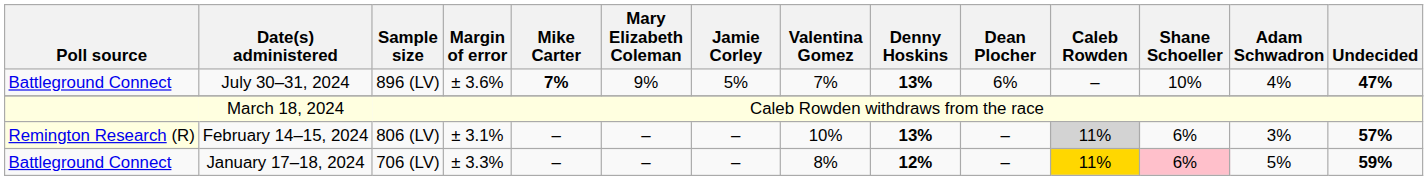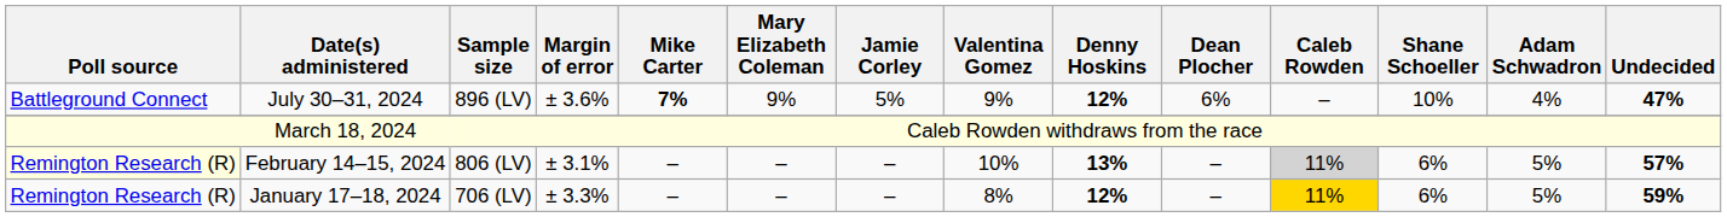July 30–31, 2024 | Valentina Gomez: 7% -> 9%
July 30–31, 2024 | Denny Hoskins: 13% -> 12%
February 14–15, 2024 | Adam Schwadron: 3% -> 5%
January 17–18, 2024 | Poll source: Battleground Connect -> Remington Research (R)
January 17–18, 2024 | Shane Schoeller: pink background -> no background
